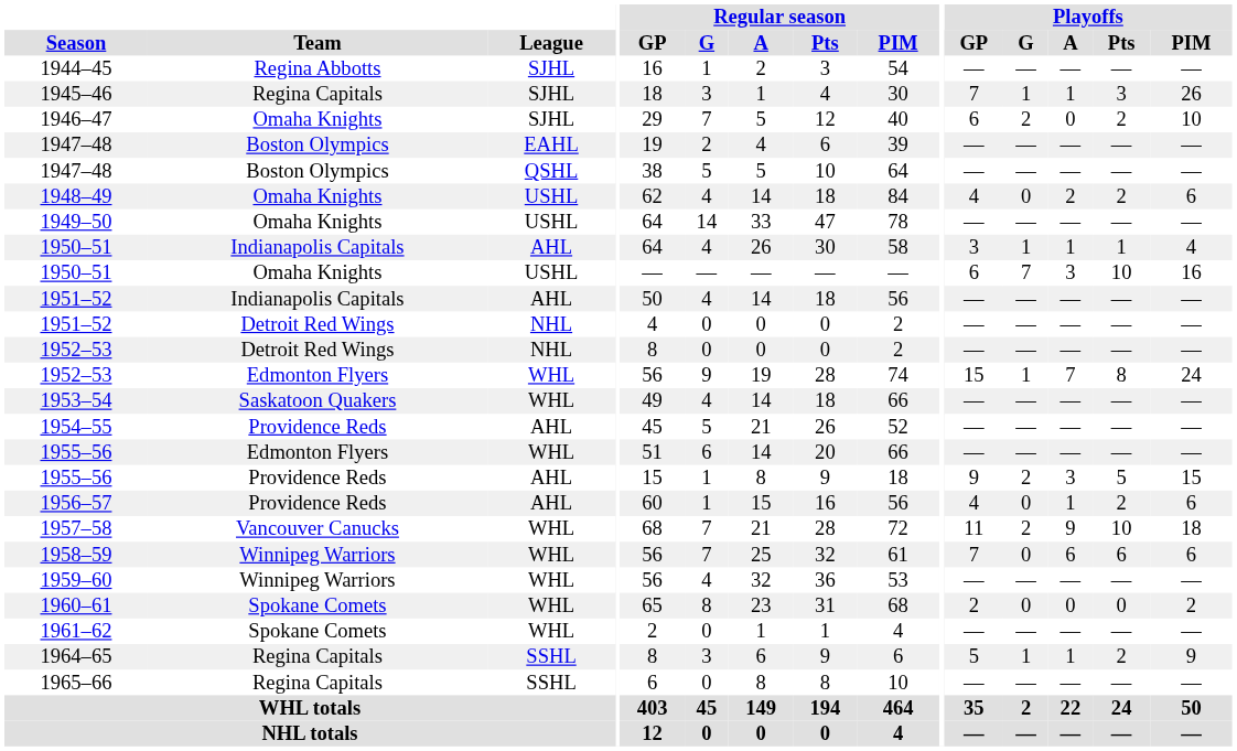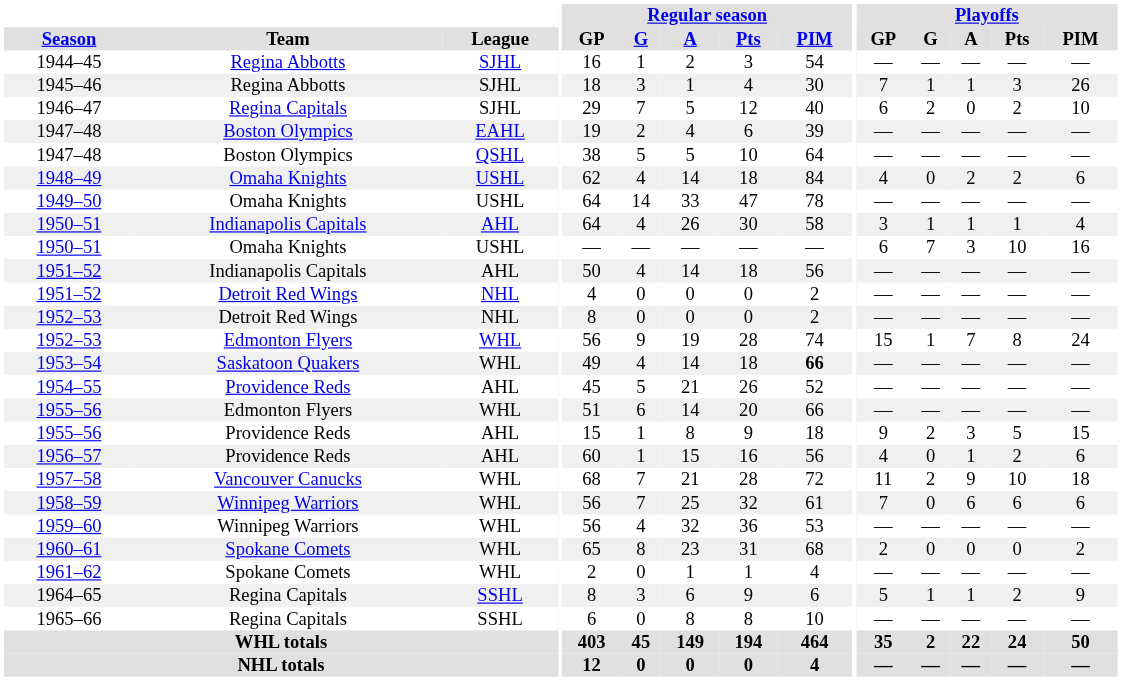1945–46 | Team: Regina Capitals -> Regina Abbotts
1946–47 | Team: Omaha Knights -> Regina Capitals
1953–54 | Regular season / PIM: normal -> bold
